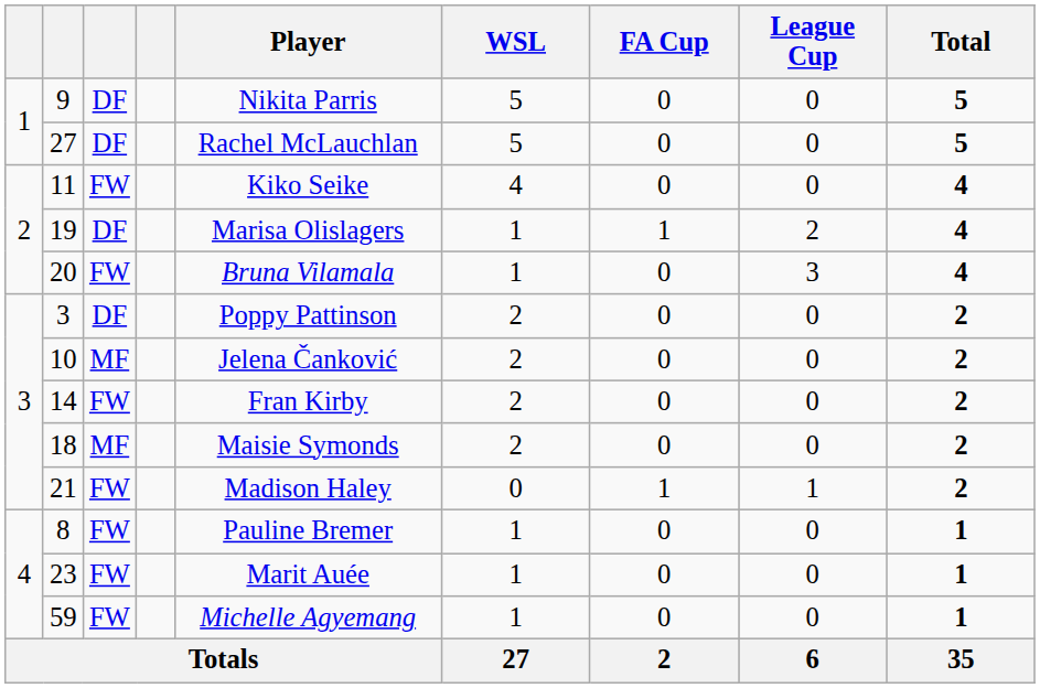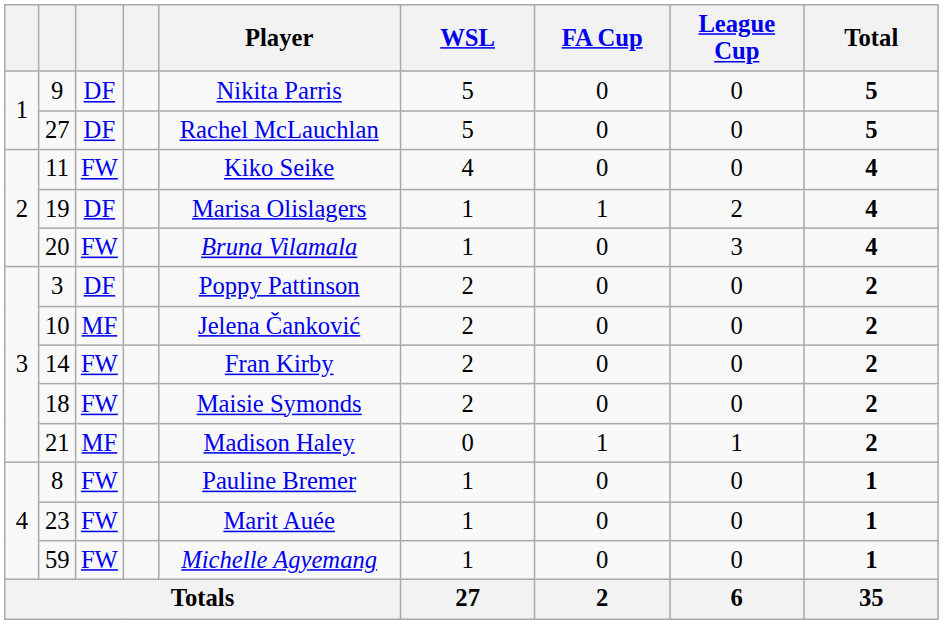18 | column 3: MF -> FW
21 | column 3: FW -> MF
